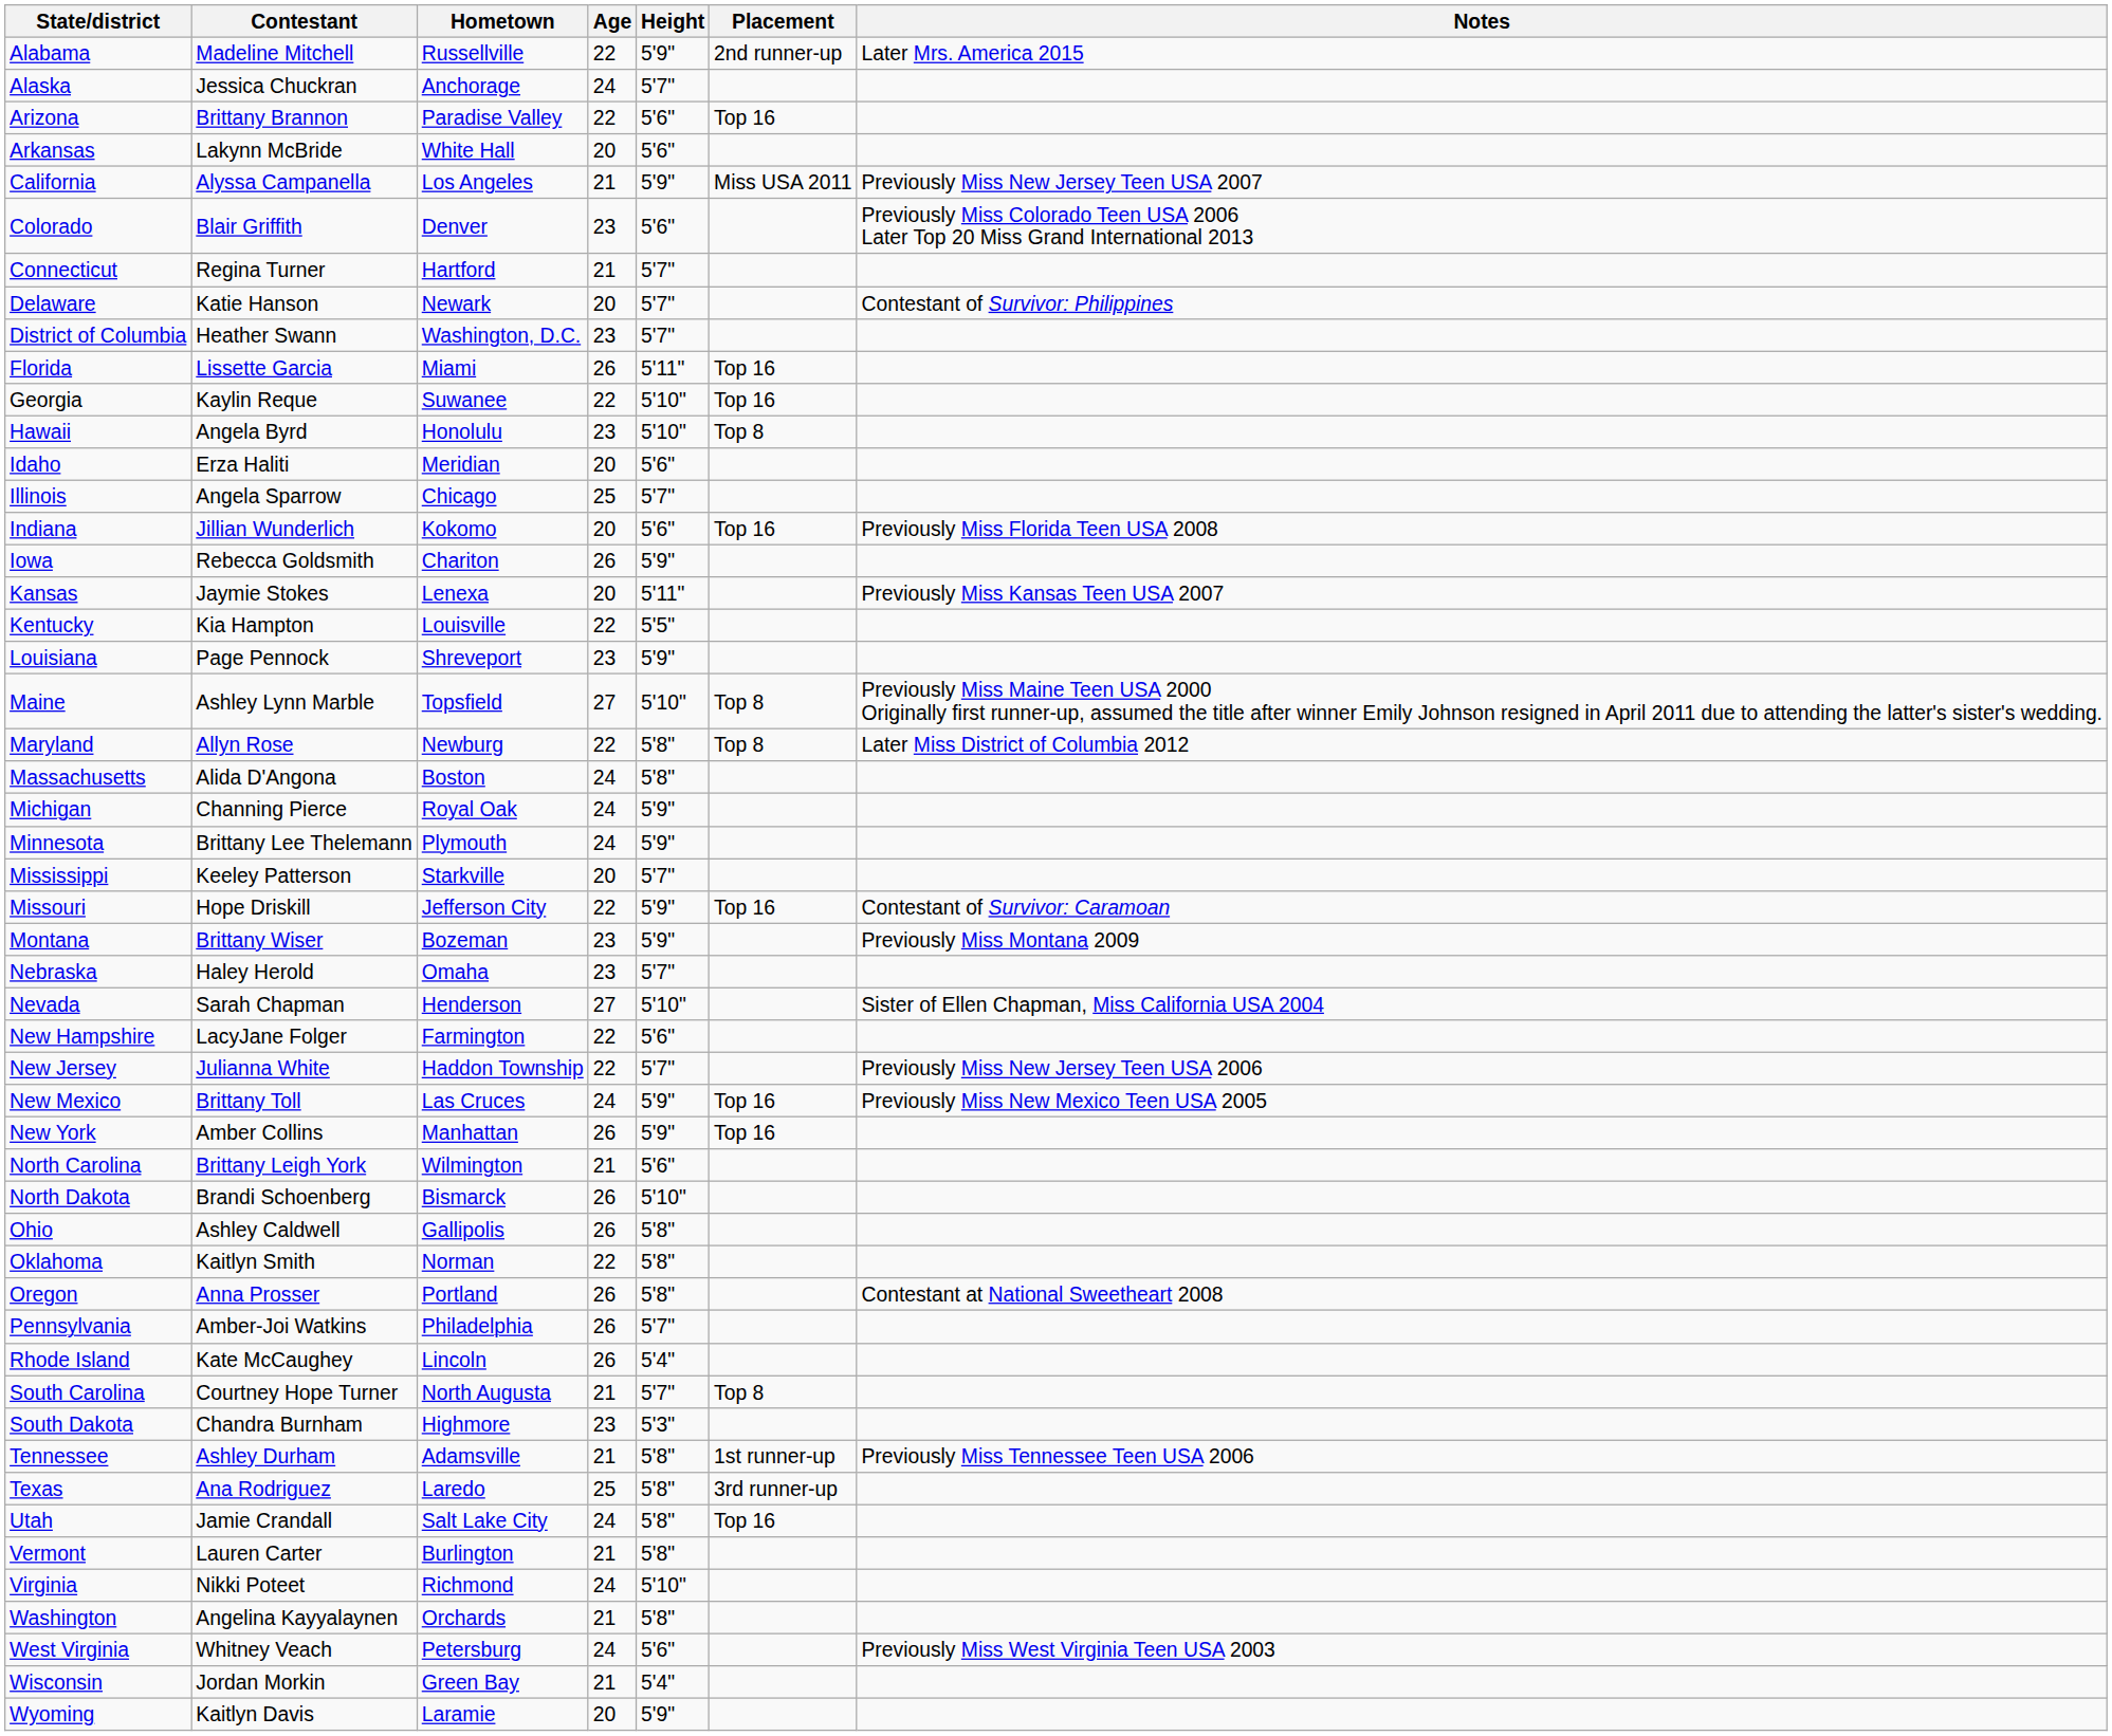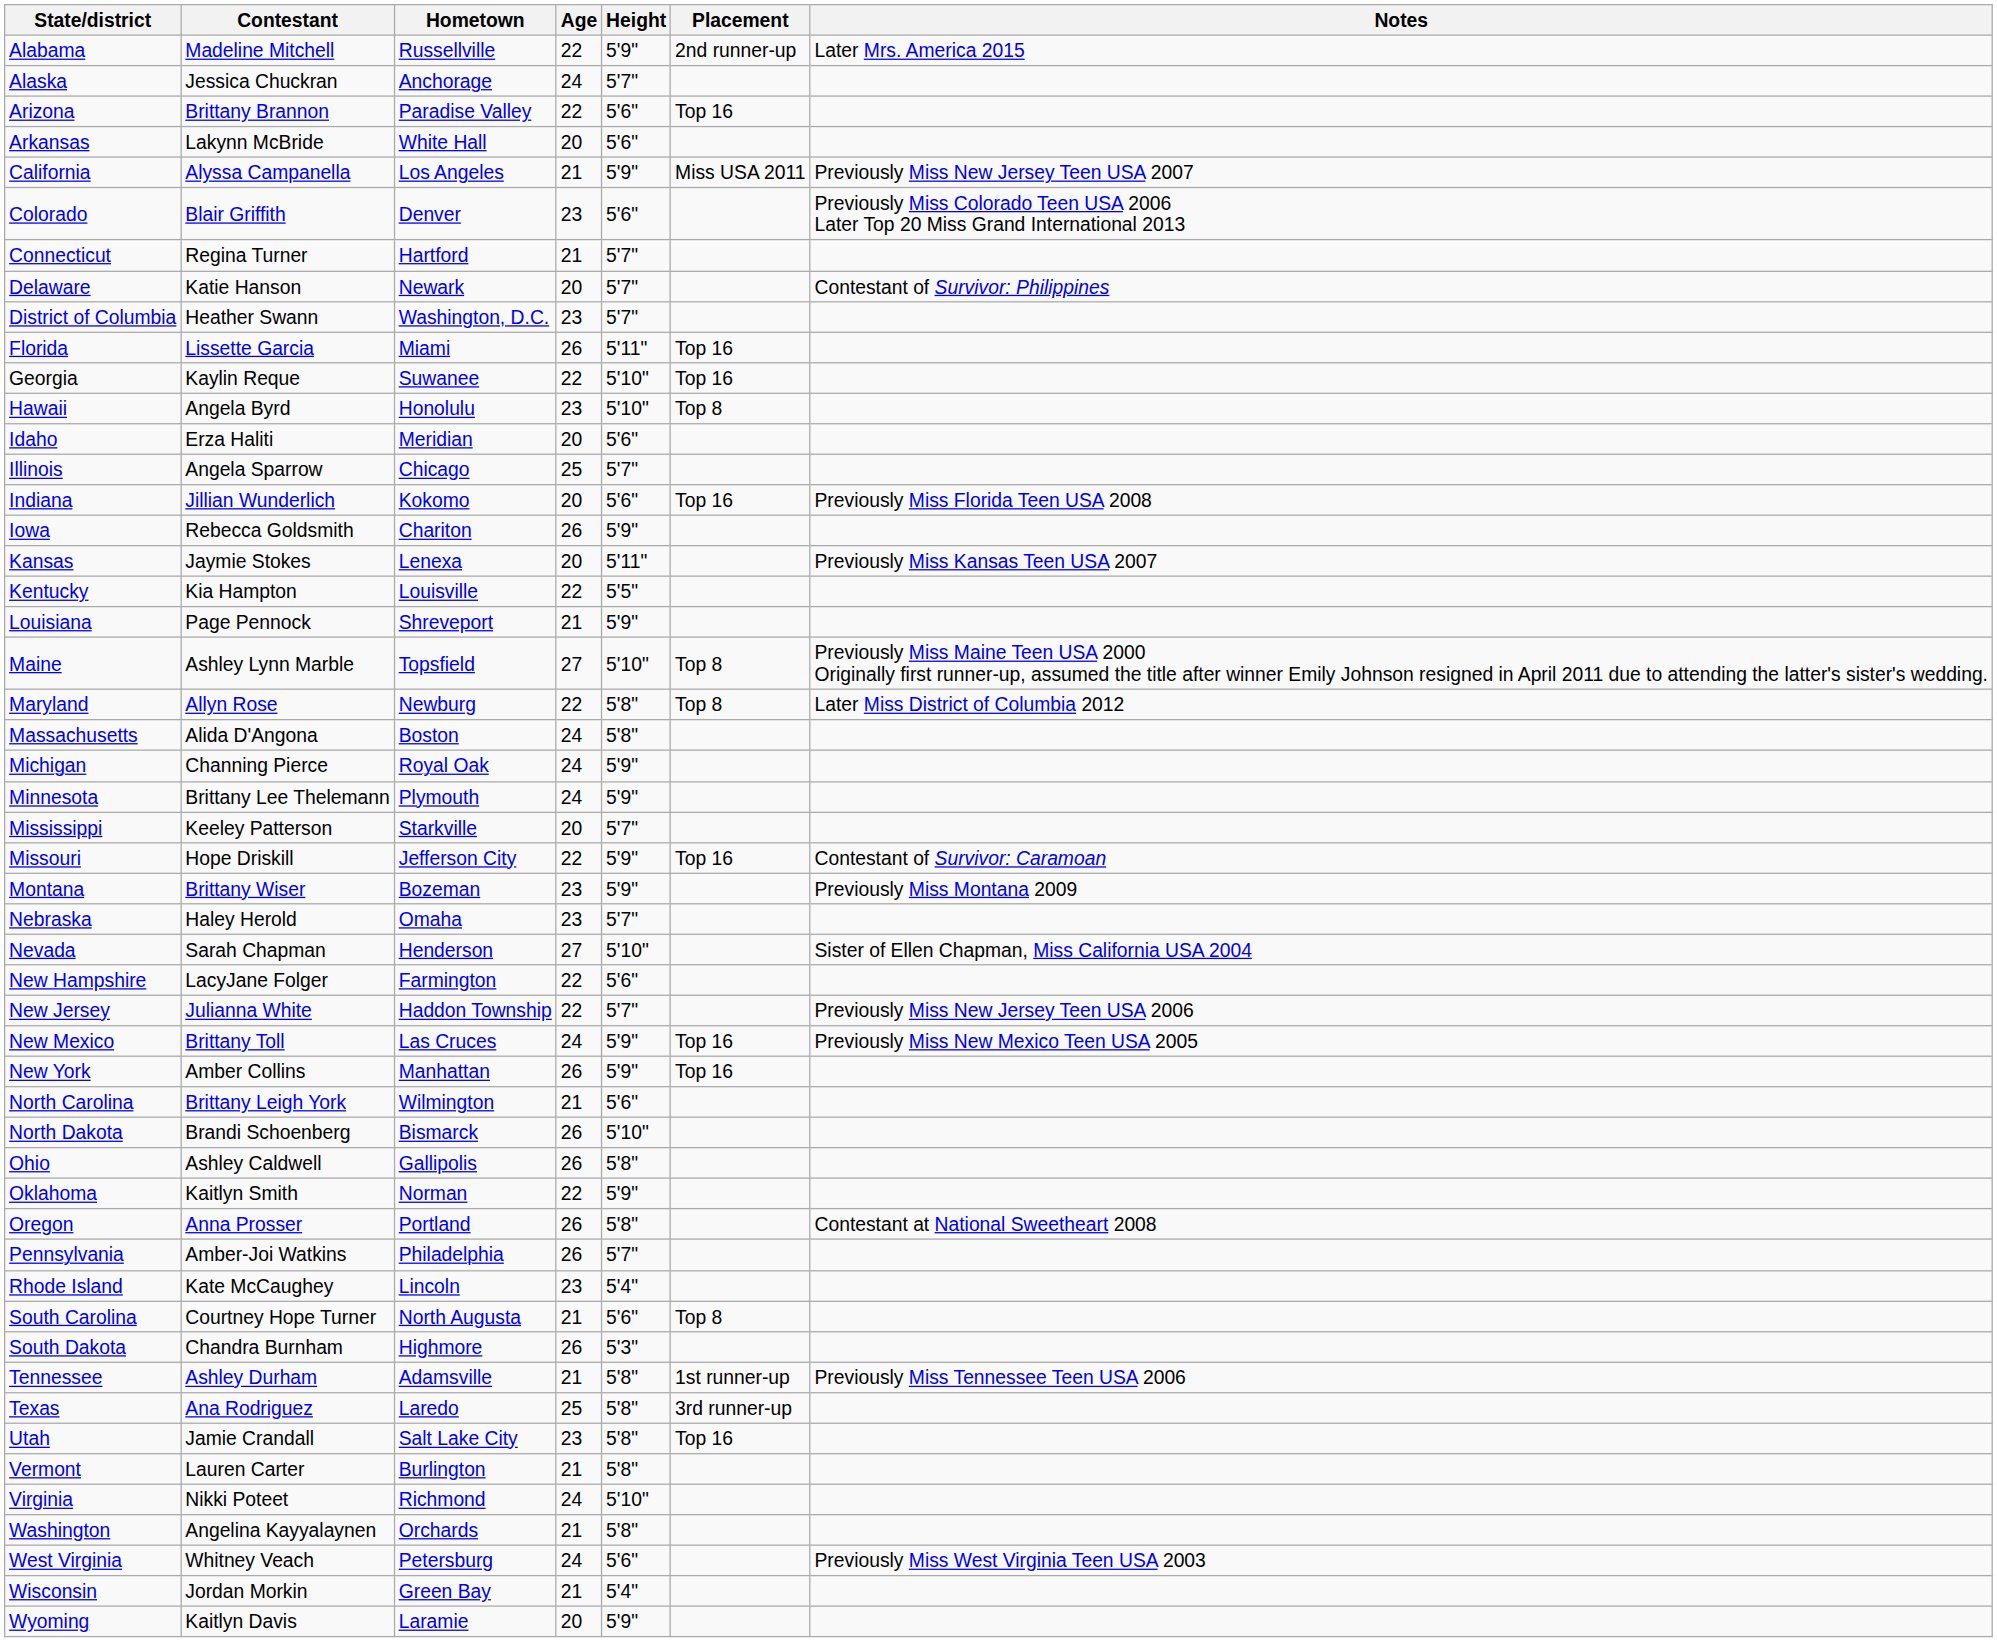Louisiana | Age: 23 -> 21
Oklahoma | Height: 5'8" -> 5'9"
Rhode Island | Age: 26 -> 23
South Carolina | Height: 5'7" -> 5'6"
South Dakota | Age: 23 -> 26
Utah | Age: 24 -> 23
